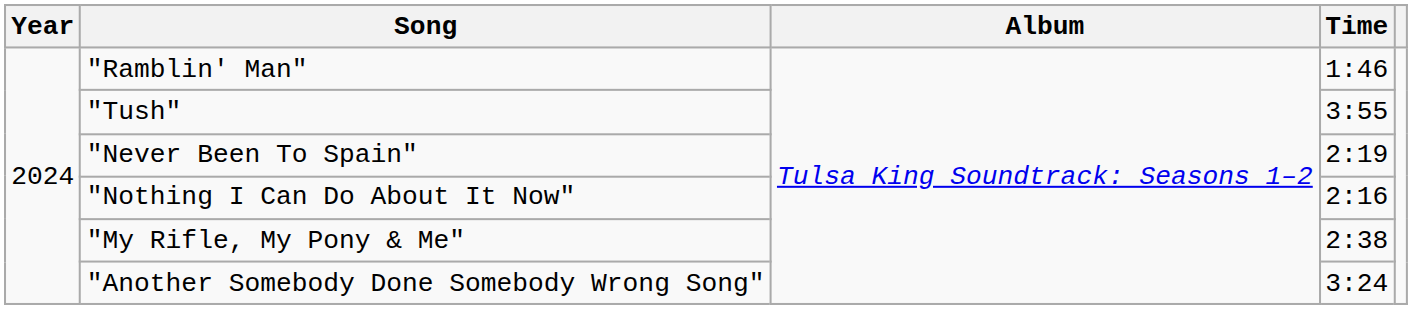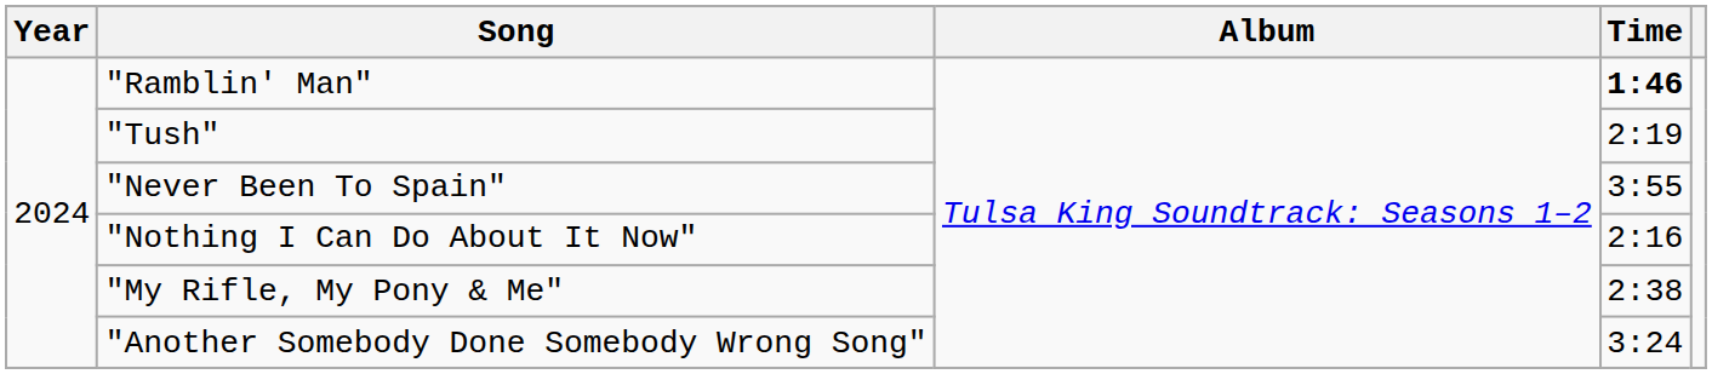"Ramblin' Man" | Time: normal -> bold
"Tush" | Time: 3:55 -> 2:19
"Never Been To Spain" | Time: 2:19 -> 3:55
